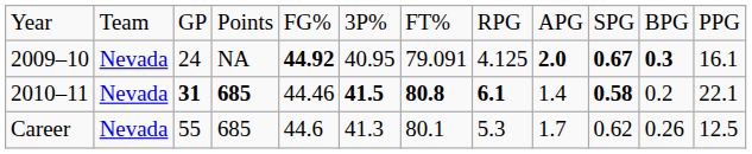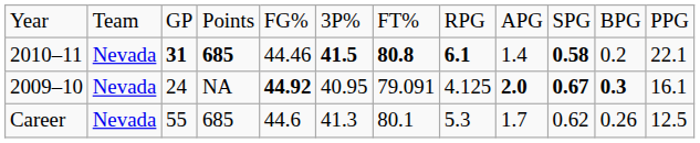rows swapped: 2009–10 <-> 2010–11
